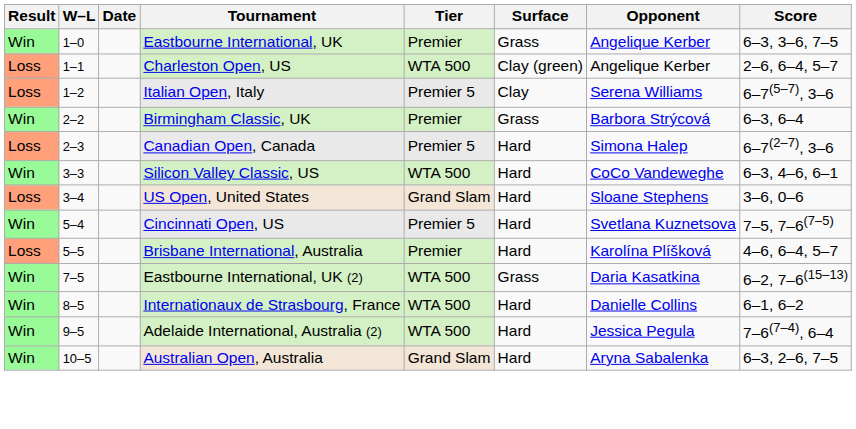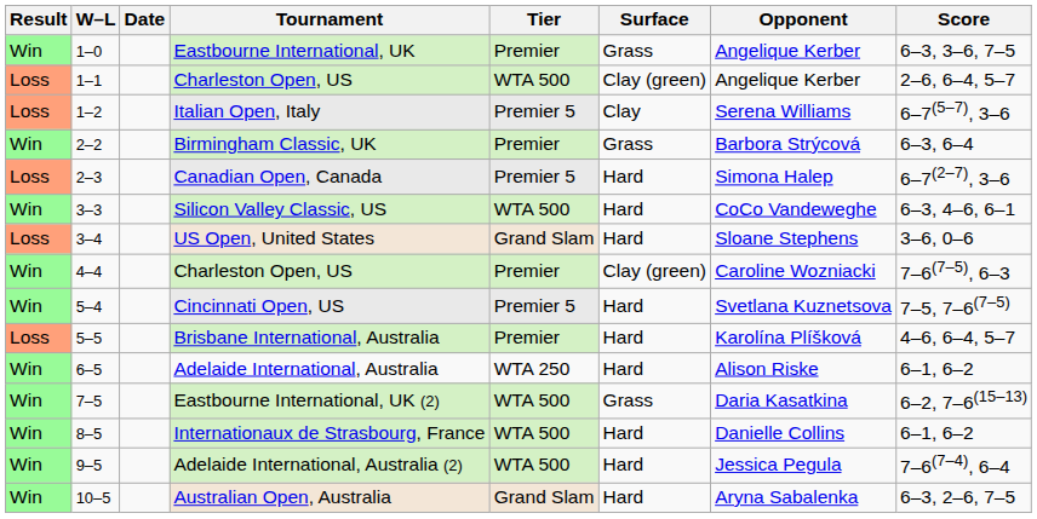+ row: Win | 4–4 | Charleston Open, US | Premier | Clay (green) | Caroline Wozniacki | 7–6(7–5), 6–3
+ row: Win | 6–5 | Adelaide International, Australia | WTA 250 | Hard | Alison Riske | 6–1, 6–2
